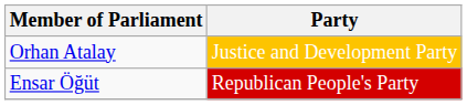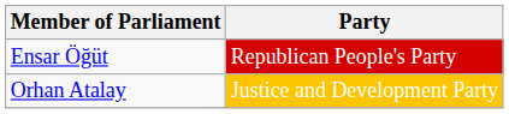rows swapped: Orhan Atalay <-> Ensar Öğüt
